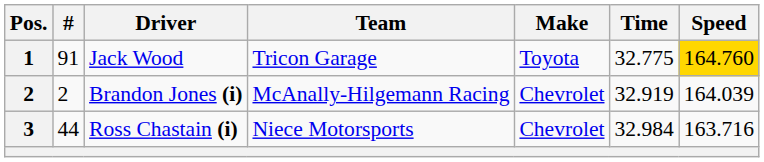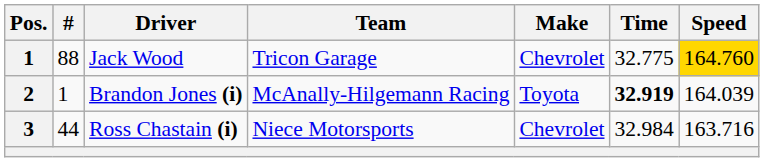Jack Wood | #: 91 -> 88
Jack Wood | Make: Toyota -> Chevrolet
Brandon Jones (i) | #: 2 -> 1
Brandon Jones (i) | Make: Chevrolet -> Toyota
Brandon Jones (i) | Time: normal -> bold
